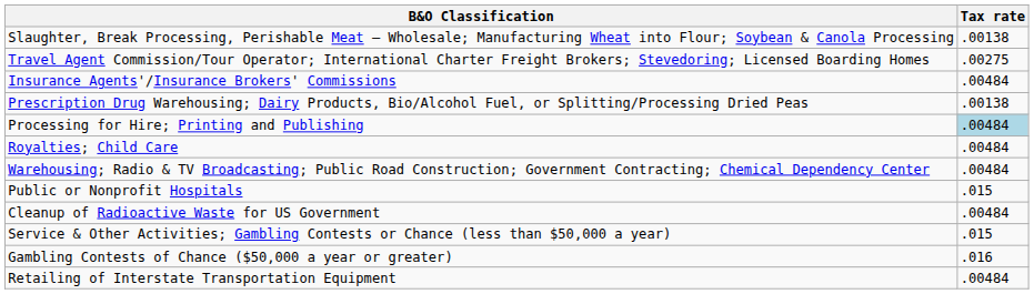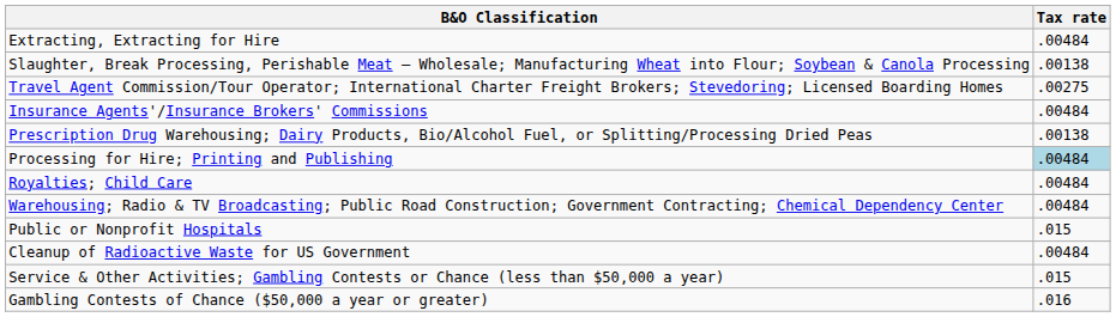+ row: Extracting, Extracting for Hire | .00484
- row: Retailing of Interstate Transportation Equipment | .00484
